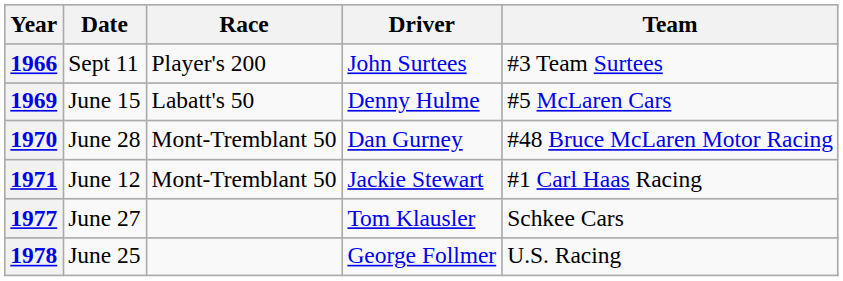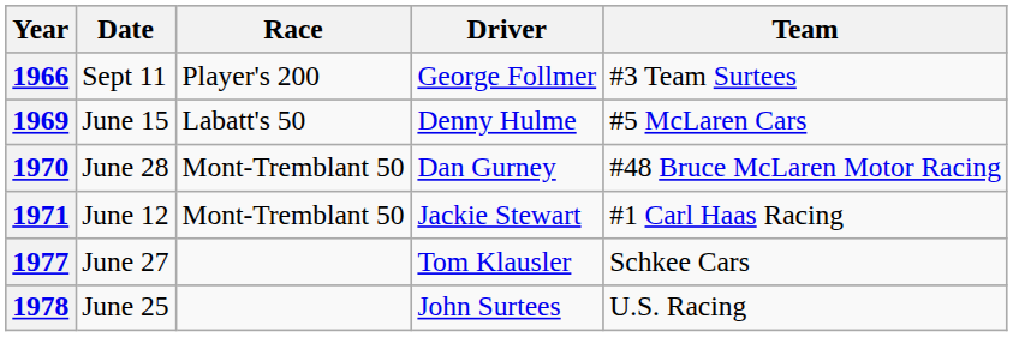1966 | Driver: John Surtees -> George Follmer
1978 | Driver: George Follmer -> John Surtees
